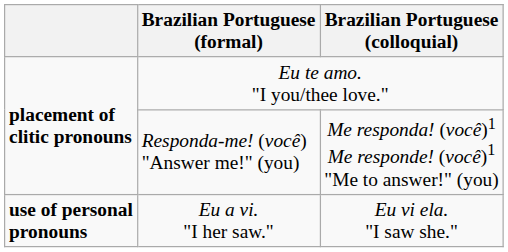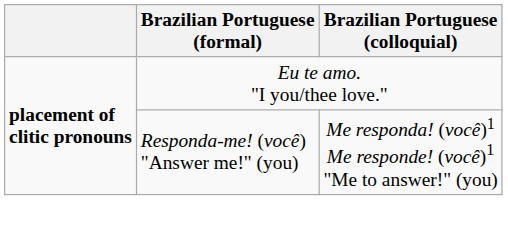- row: use of personal pronouns | Eu a vi. "I her saw." | Eu vi ela. "I saw she."
